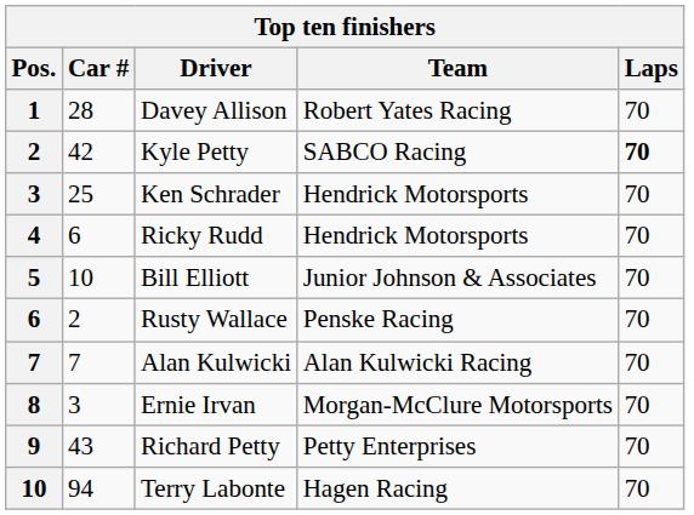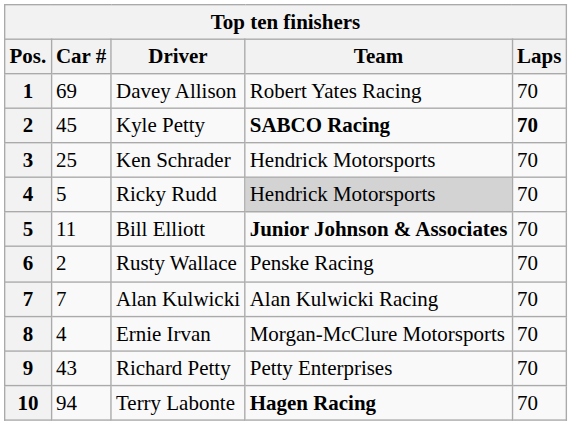Davey Allison | Car #: 28 -> 69
Kyle Petty | Car #: 42 -> 45
Kyle Petty | Team: normal -> bold
Ricky Rudd | Car #: 6 -> 5
Ricky Rudd | Team: no background -> lightgrey background
Bill Elliott | Car #: 10 -> 11
Bill Elliott | Team: normal -> bold
Ernie Irvan | Car #: 3 -> 4
Terry Labonte | Team: normal -> bold
